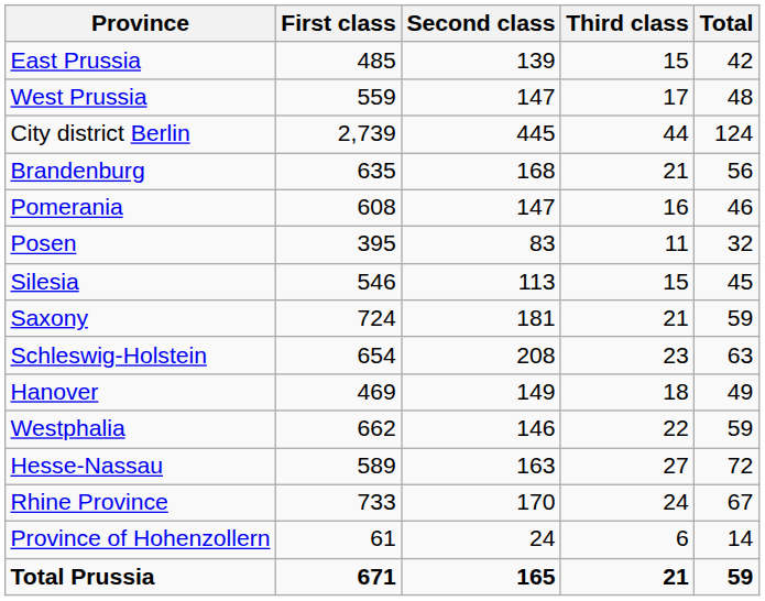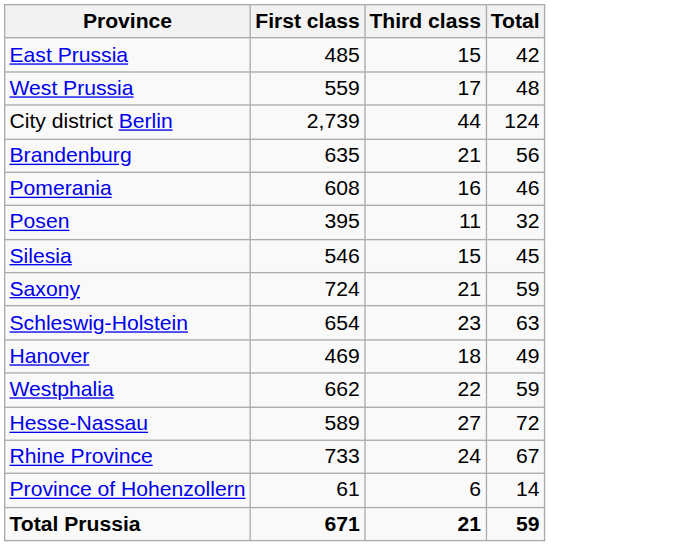- column: Second class | 139 | 147 | 445 | 168 | 147 | 83 | 113 | 181 | 208 | 149 | 146 | 163 | 170 | 24 | 165
